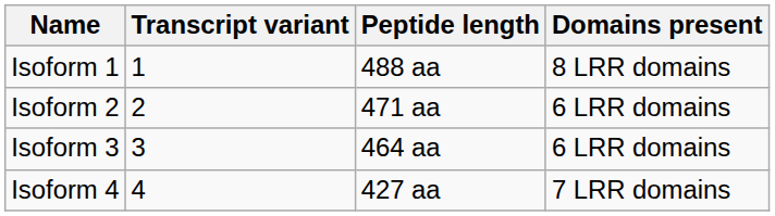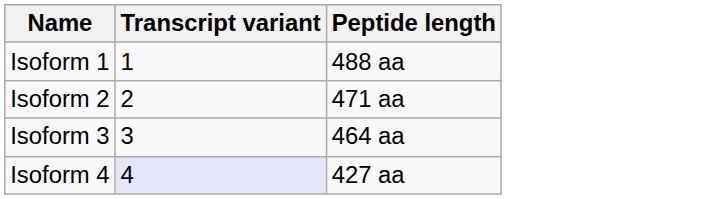- column: Domains present | 8 LRR domains | 6 LRR domains | 6 LRR domains | 7 LRR domains
Isoform 4 | Transcript variant: no background -> lavender background
